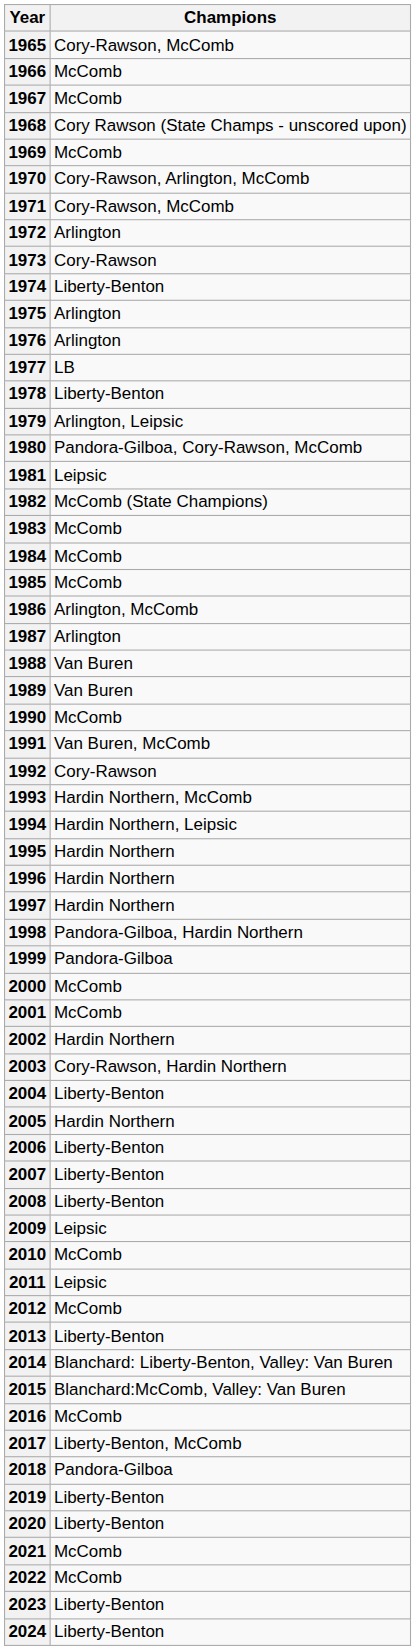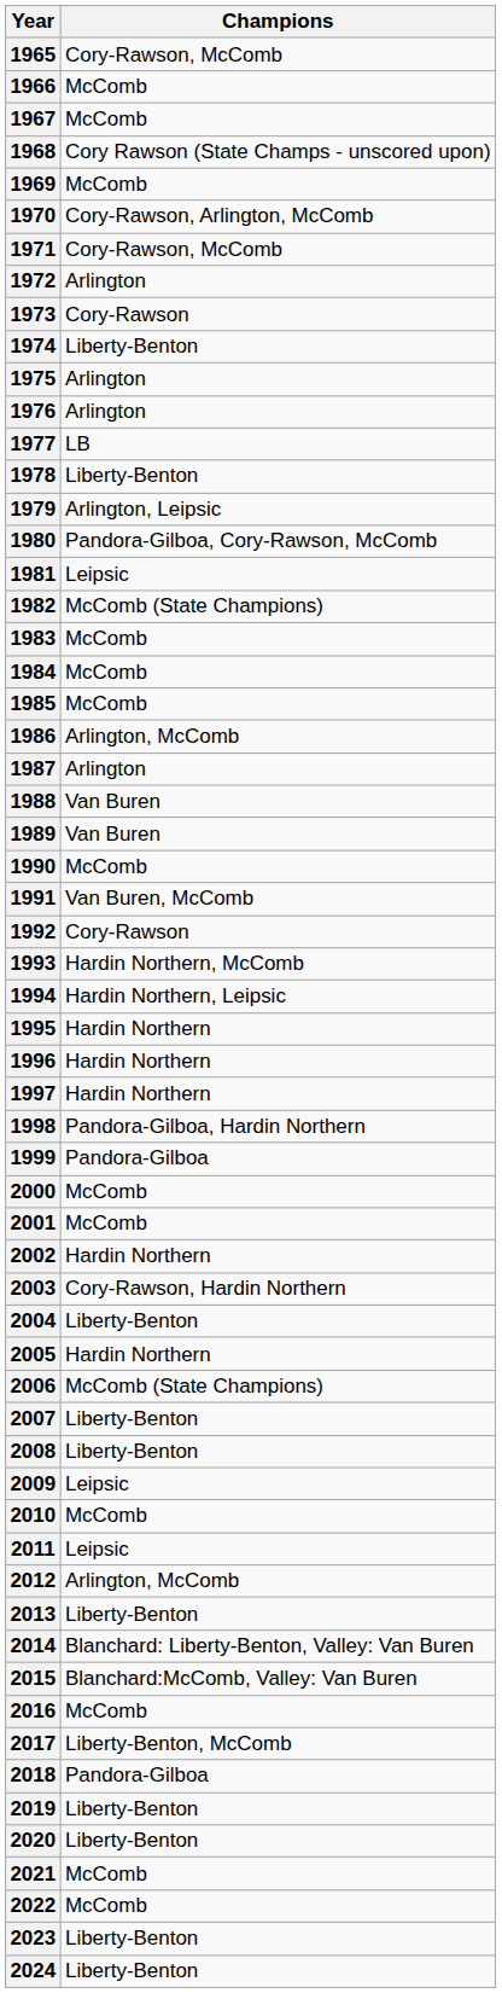2006 | Champions: Liberty-Benton -> McComb (State Champions)
2012 | Champions: McComb -> Arlington, McComb
